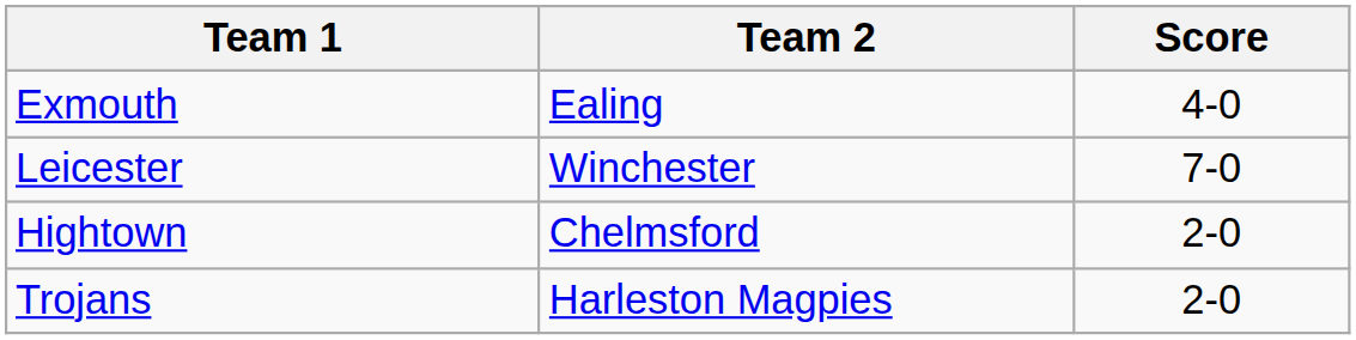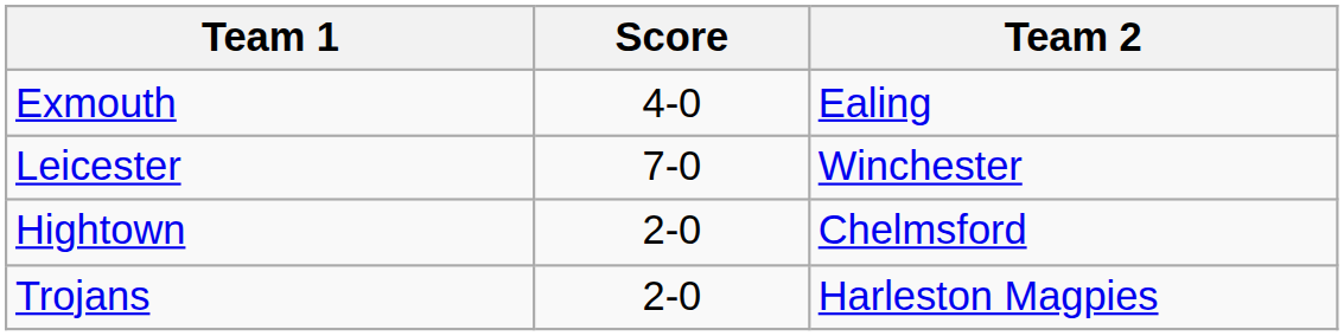columns swapped: Team 2 <-> Score
